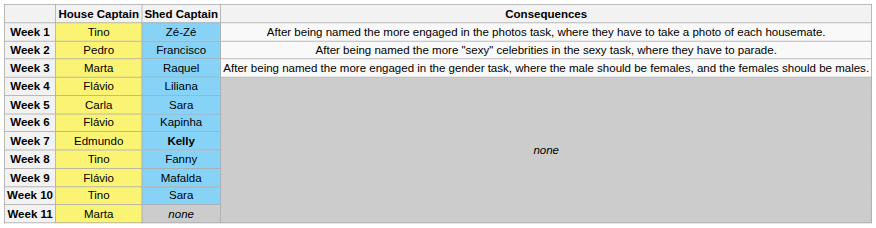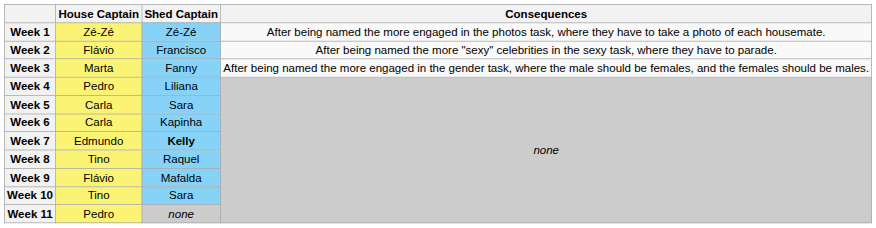Week 1 | House Captain: Tino -> Zé-Zé
Week 2 | House Captain: Pedro -> Flávio
Week 3 | Shed Captain: Raquel -> Fanny
Week 4 | House Captain: Flávio -> Pedro
Week 6 | House Captain: Flávio -> Carla
Week 8 | Shed Captain: Fanny -> Raquel
Week 11 | House Captain: Marta -> Pedro
